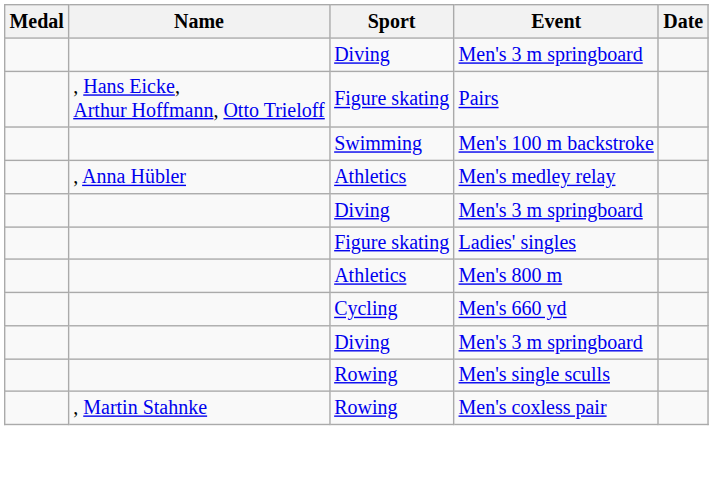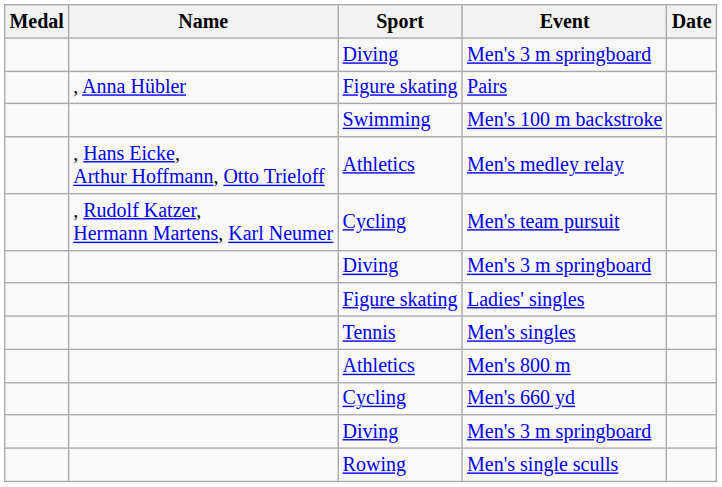Pairs | Name: , Hans Eicke, Arthur Hoffmann, Otto Trieloff -> , Anna Hübler
Men's medley relay | Name: , Anna Hübler -> , Hans Eicke, Arthur Hoffmann, Otto Trieloff
+ row: , Rudolf Katzer, Hermann Martens, Karl Neumer | Cycling | Men's team pursuit
+ row: Tennis | Men's singles
- row: , Martin Stahnke | Rowing | Men's coxless pair
